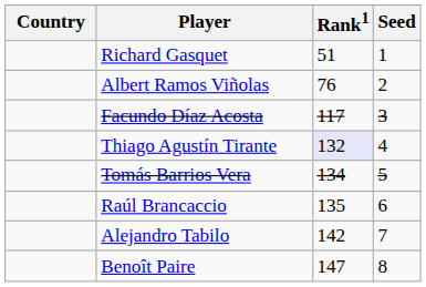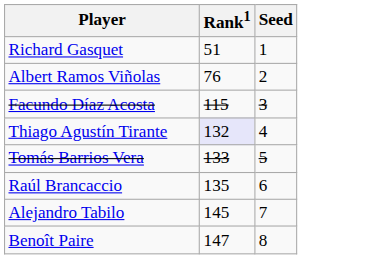- column: Country
Facundo Díaz Acosta | Rank1: 117 -> 115
Tomás Barrios Vera | Rank1: 134 -> 133
Alejandro Tabilo | Rank1: 142 -> 145
